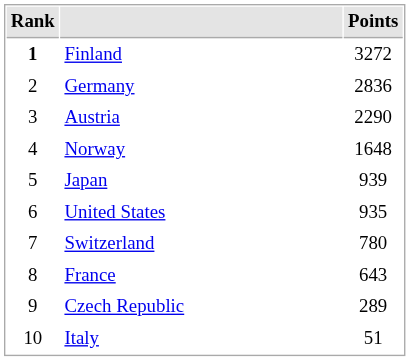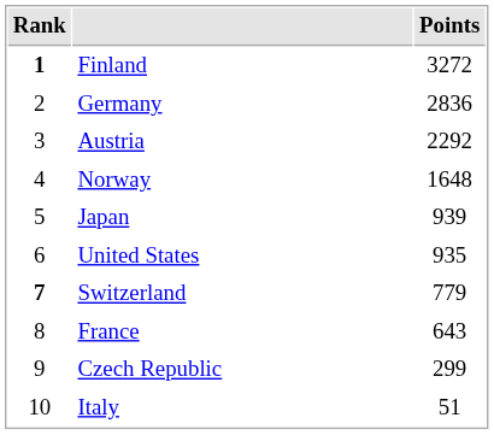Austria | Points: 2290 -> 2292
Switzerland | Rank: normal -> bold
Switzerland | Points: 780 -> 779
Czech Republic | Points: 289 -> 299
